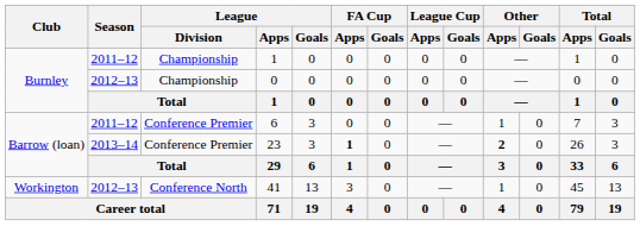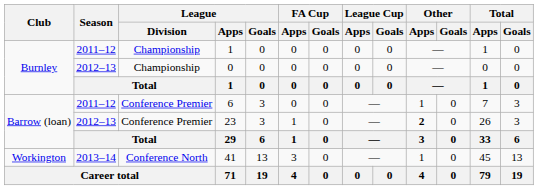23 | Season: 2013–14 -> 2012–13
23 | FA Cup / Apps: bold -> normal
41 | Season: 2012–13 -> 2013–14
